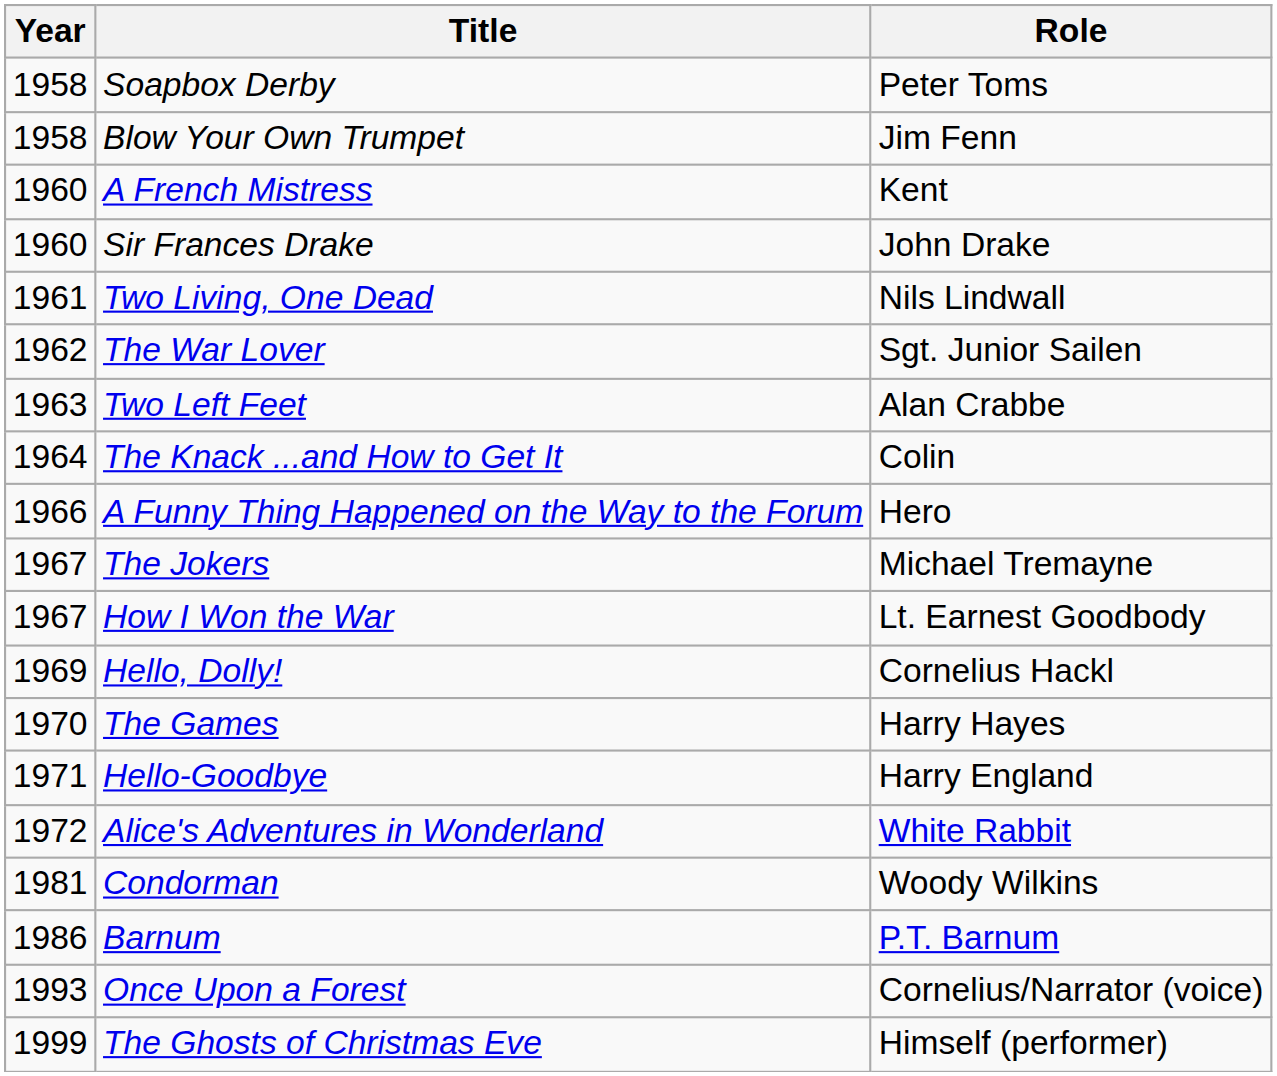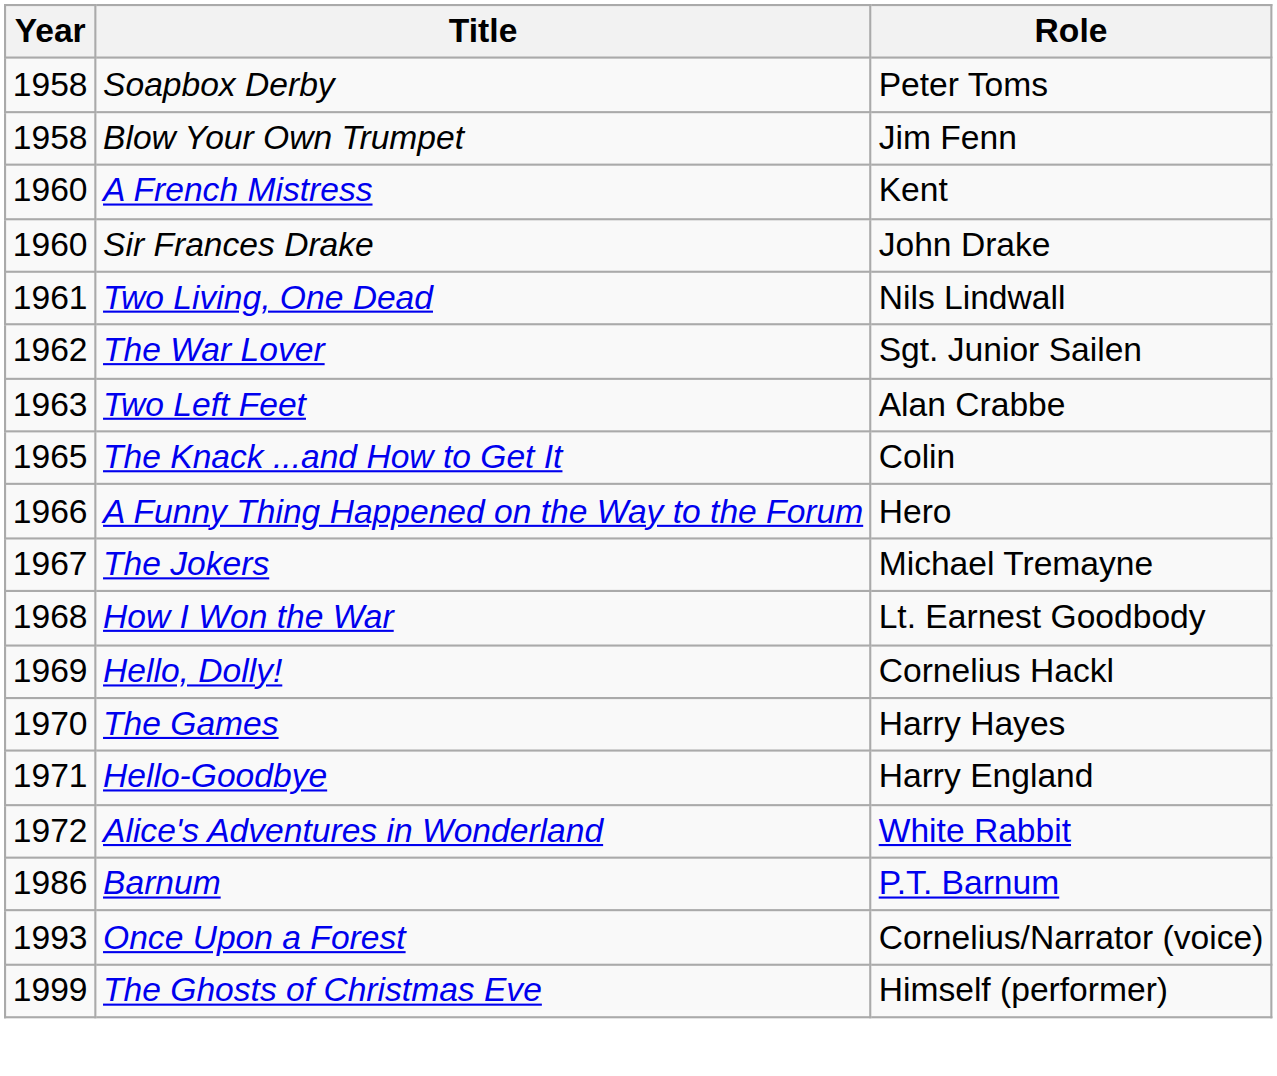The Knack ...and How to Get It | Year: 1964 -> 1965
How I Won the War | Year: 1967 -> 1968
- row: 1981 | Condorman | Woody Wilkins
